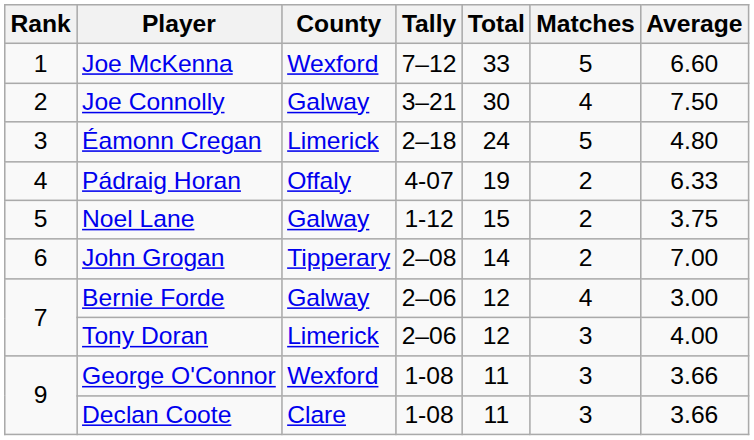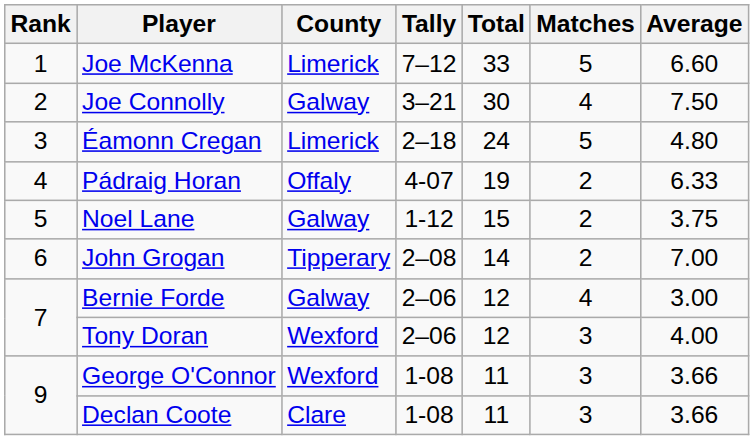Joe McKenna | County: Wexford -> Limerick
Tony Doran | County: Limerick -> Wexford
